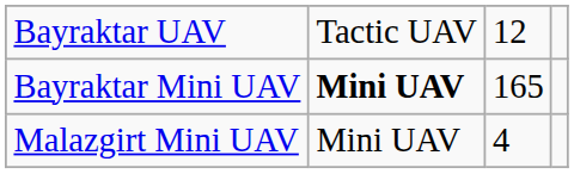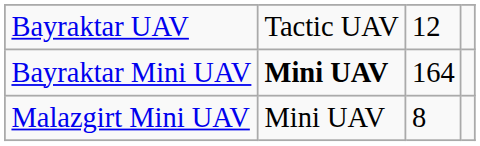Bayraktar Mini UAV | column 3: 165 -> 164
Malazgirt Mini UAV | column 3: 4 -> 8
